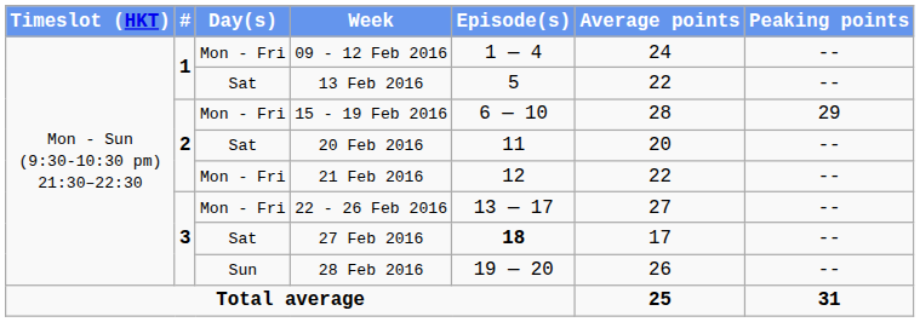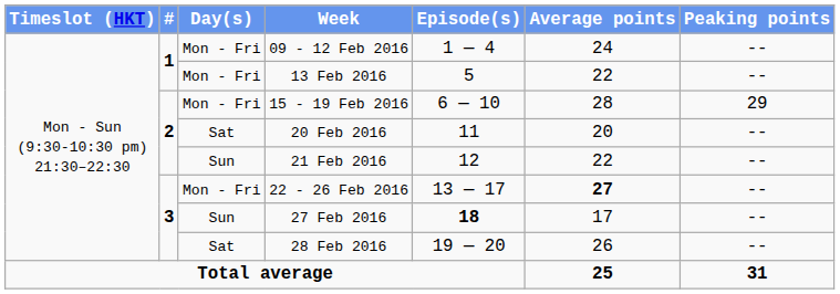13 Feb 2016 | Day(s): Sat -> Mon - Fri
21 Feb 2016 | Day(s): Mon - Fri -> Sun
22 - 26 Feb 2016 | Average points: normal -> bold
27 Feb 2016 | Day(s): Sat -> Sun
28 Feb 2016 | Day(s): Sun -> Sat
